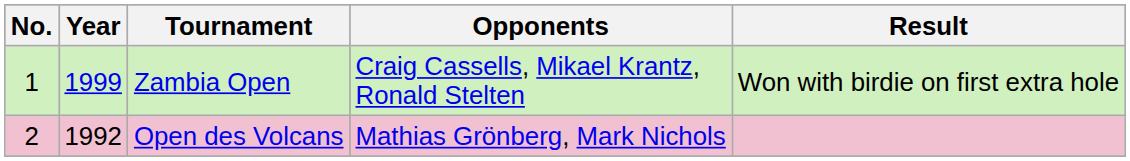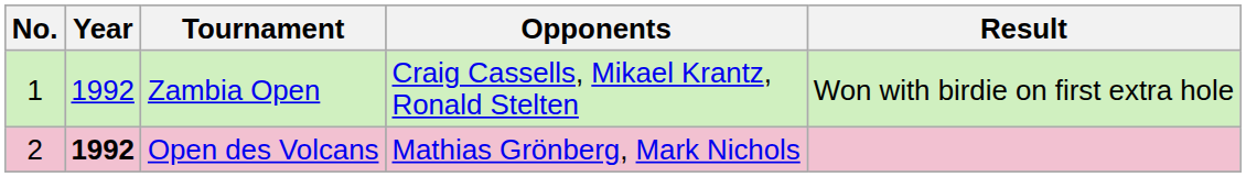Zambia Open | Year: 1999 -> 1992
Open des Volcans | Year: normal -> bold
